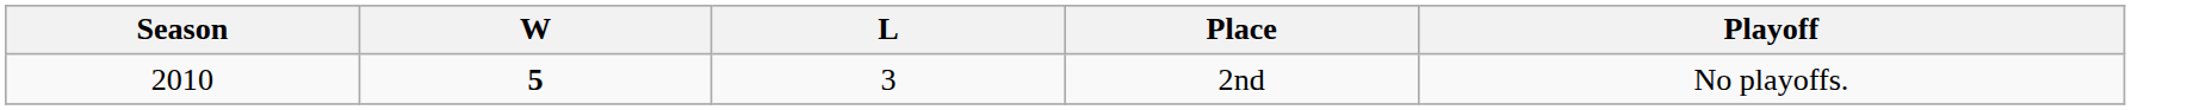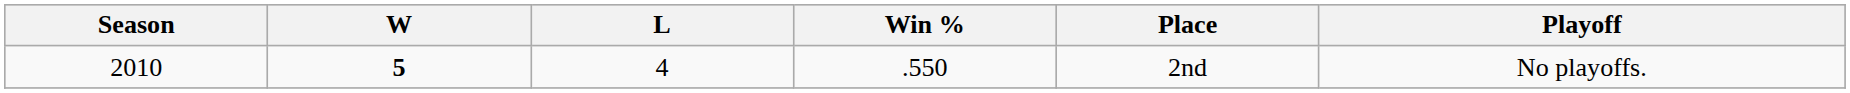+ column: Win % | .550
2010 | L: 3 -> 4
